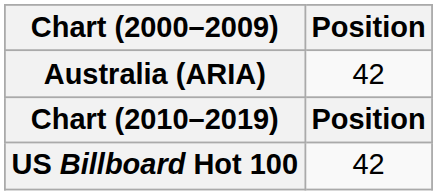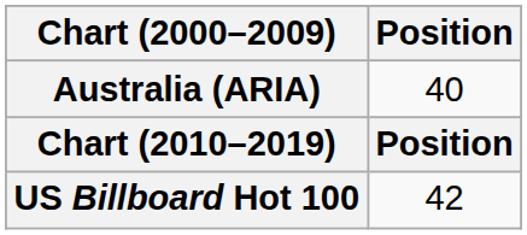Australia (ARIA) | Position: 42 -> 40
